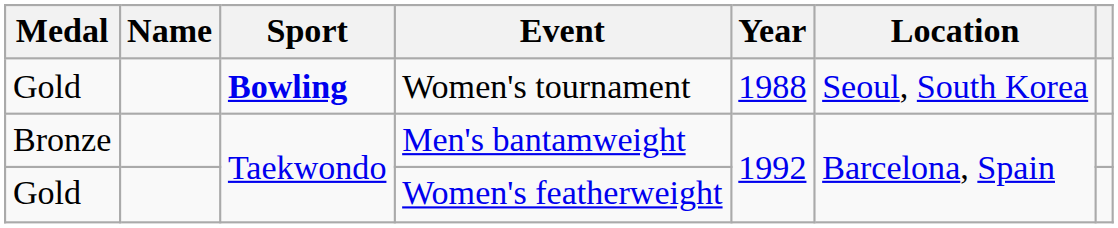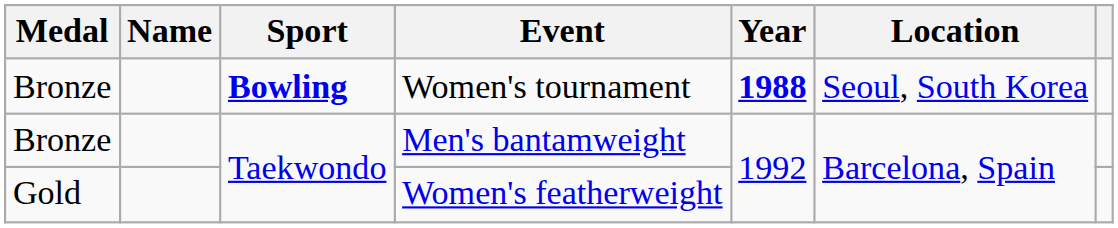Women's tournament | Medal: Gold -> Bronze
Women's tournament | Year: normal -> bold
